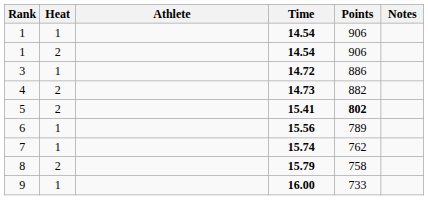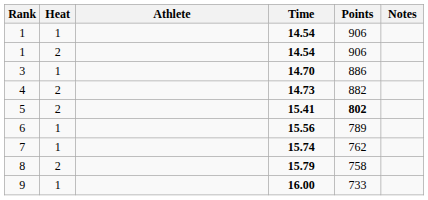3 | Time: 14.72 -> 14.70
